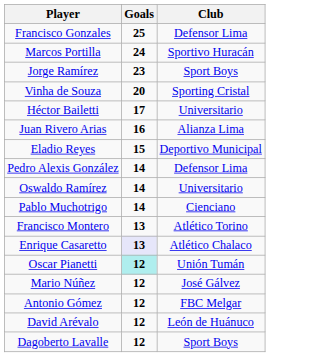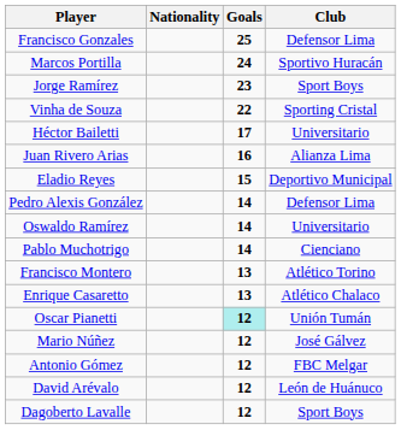+ column: Nationality
Vinha de Souza | Goals: 20 -> 22
Enrique Casaretto | Goals: lavender background -> no background
